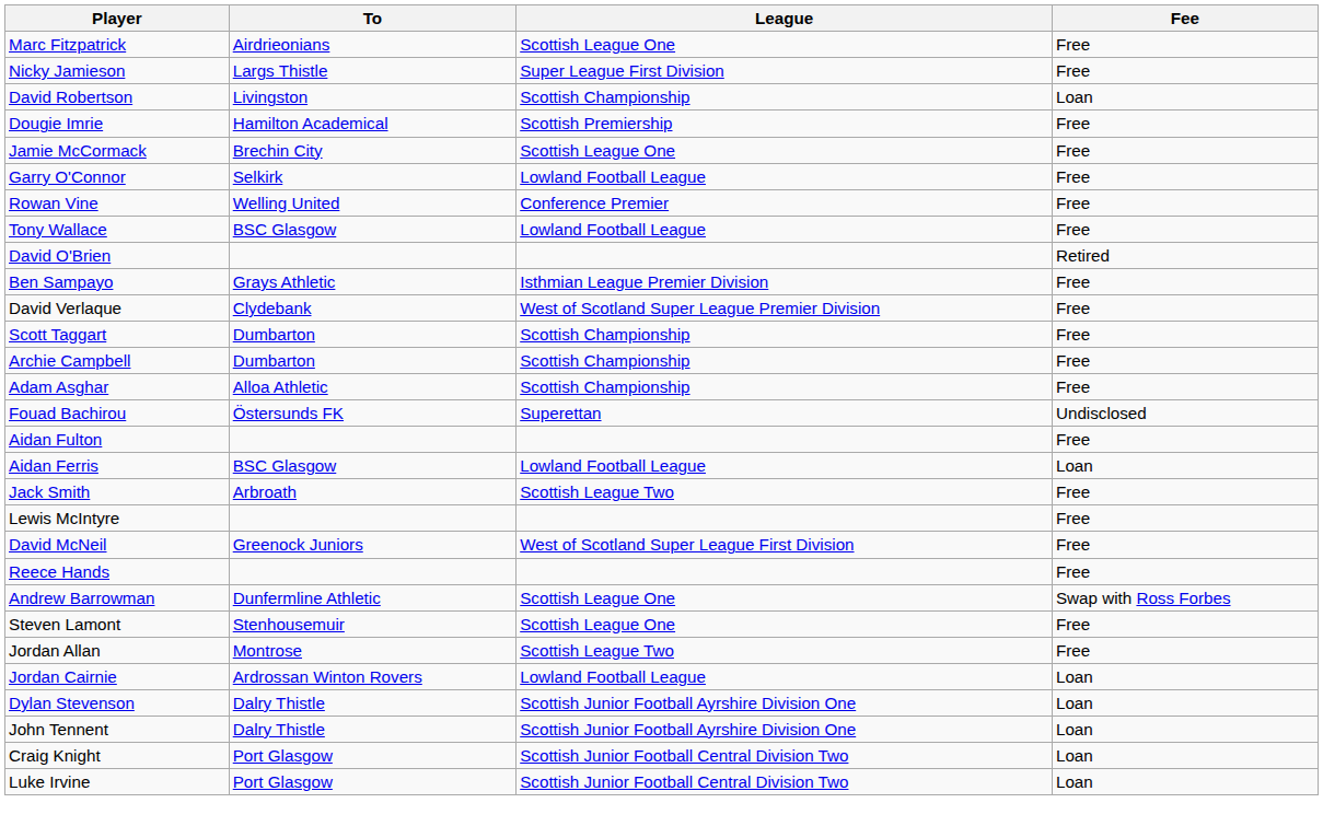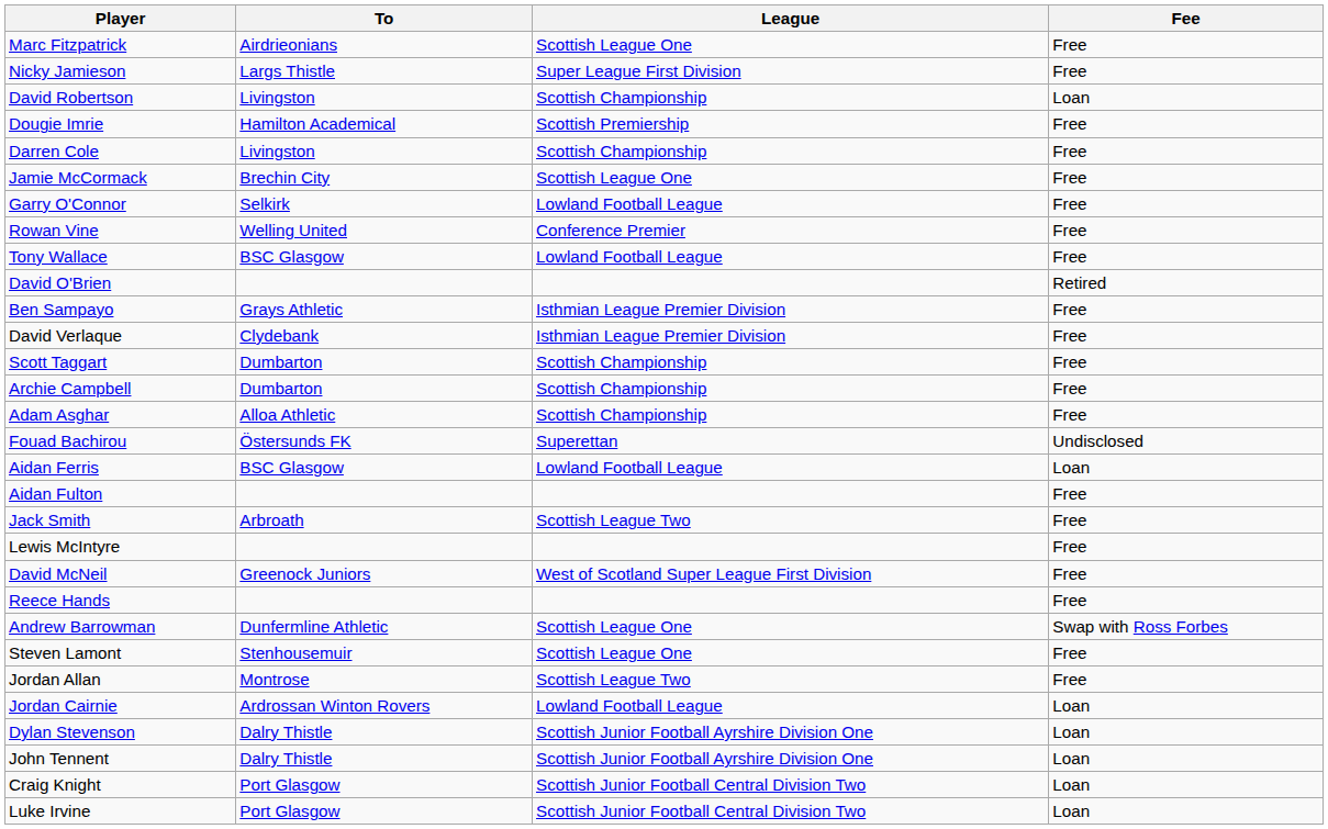+ row: Darren Cole | Livingston | Scottish Championship | Free
David Verlaque | League: West of Scotland Super League Premier Division -> Isthmian League Premier Division
rows swapped: Aidan Fulton <-> Aidan Ferris
